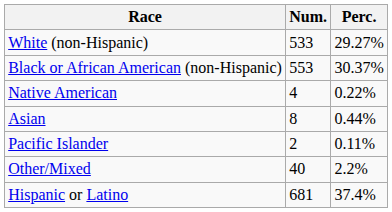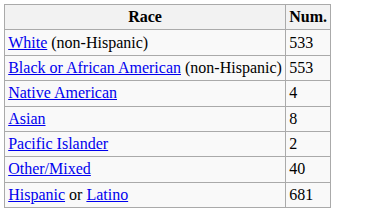- column: Perc. | 29.27% | 30.37% | 0.22% | 0.44% | 0.11% | 2.2% | 37.4%
